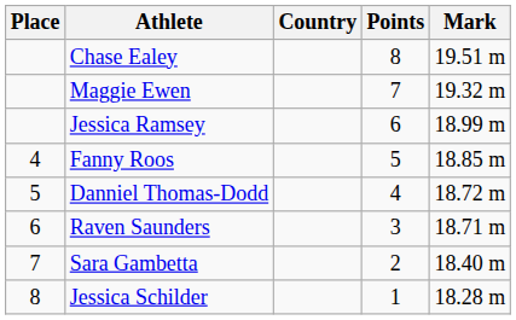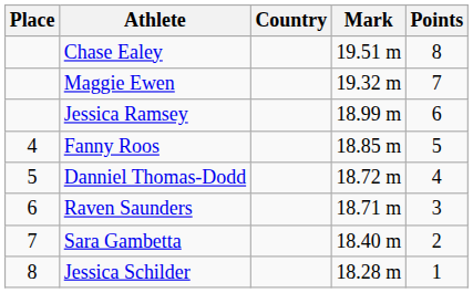columns swapped: Mark <-> Points
